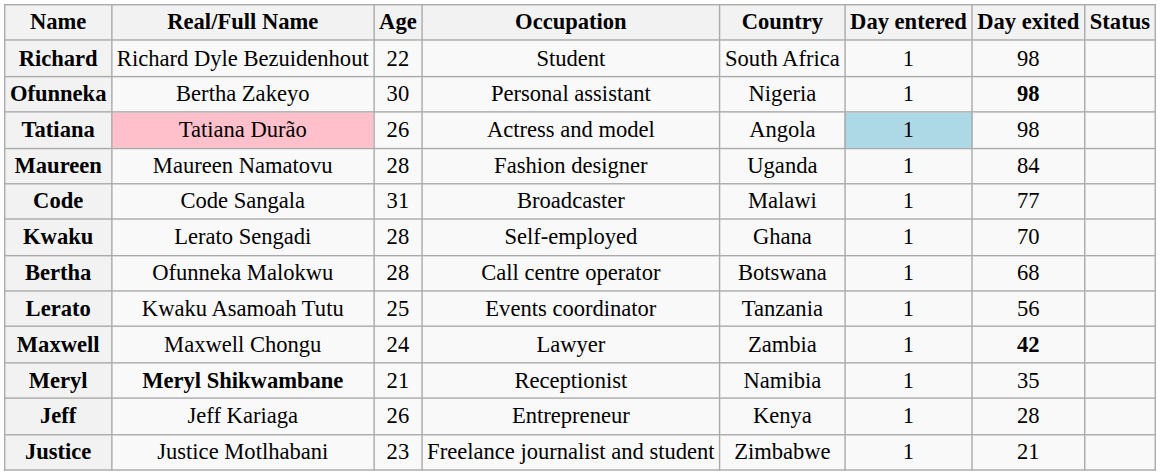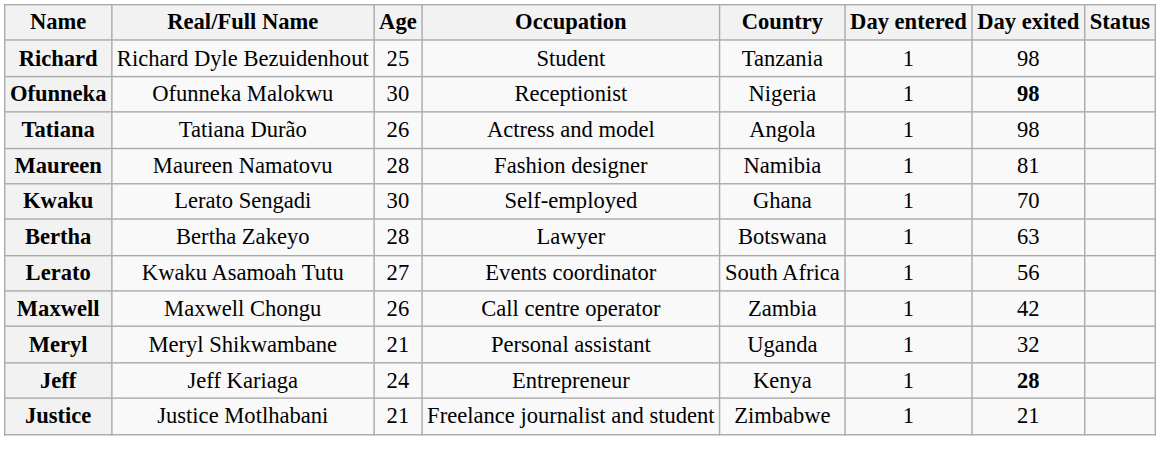Richard | Age: 22 -> 25
Richard | Country: South Africa -> Tanzania
Ofunneka | Real/Full Name: Bertha Zakeyo -> Ofunneka Malokwu
Ofunneka | Occupation: Personal assistant -> Receptionist
Tatiana | Real/Full Name: pink background -> no background
Tatiana | Day entered: lightblue background -> no background
Maureen | Country: Uganda -> Namibia
Maureen | Day exited: 84 -> 81
- row: Code | Code Sangala | 31 | Broadcaster | Malawi | 1 | 77
Kwaku | Age: 28 -> 30
Bertha | Real/Full Name: Ofunneka Malokwu -> Bertha Zakeyo
Bertha | Occupation: Call centre operator -> Lawyer
Bertha | Day exited: 68 -> 63
Lerato | Age: 25 -> 27
Lerato | Country: Tanzania -> South Africa
Maxwell | Age: 24 -> 26
Maxwell | Occupation: Lawyer -> Call centre operator
Maxwell | Day exited: bold -> normal
Meryl | Real/Full Name: bold -> normal
Meryl | Occupation: Receptionist -> Personal assistant
Meryl | Country: Namibia -> Uganda
Meryl | Day exited: 35 -> 32
Jeff | Age: 26 -> 24
Jeff | Day exited: normal -> bold
Justice | Age: 23 -> 21
